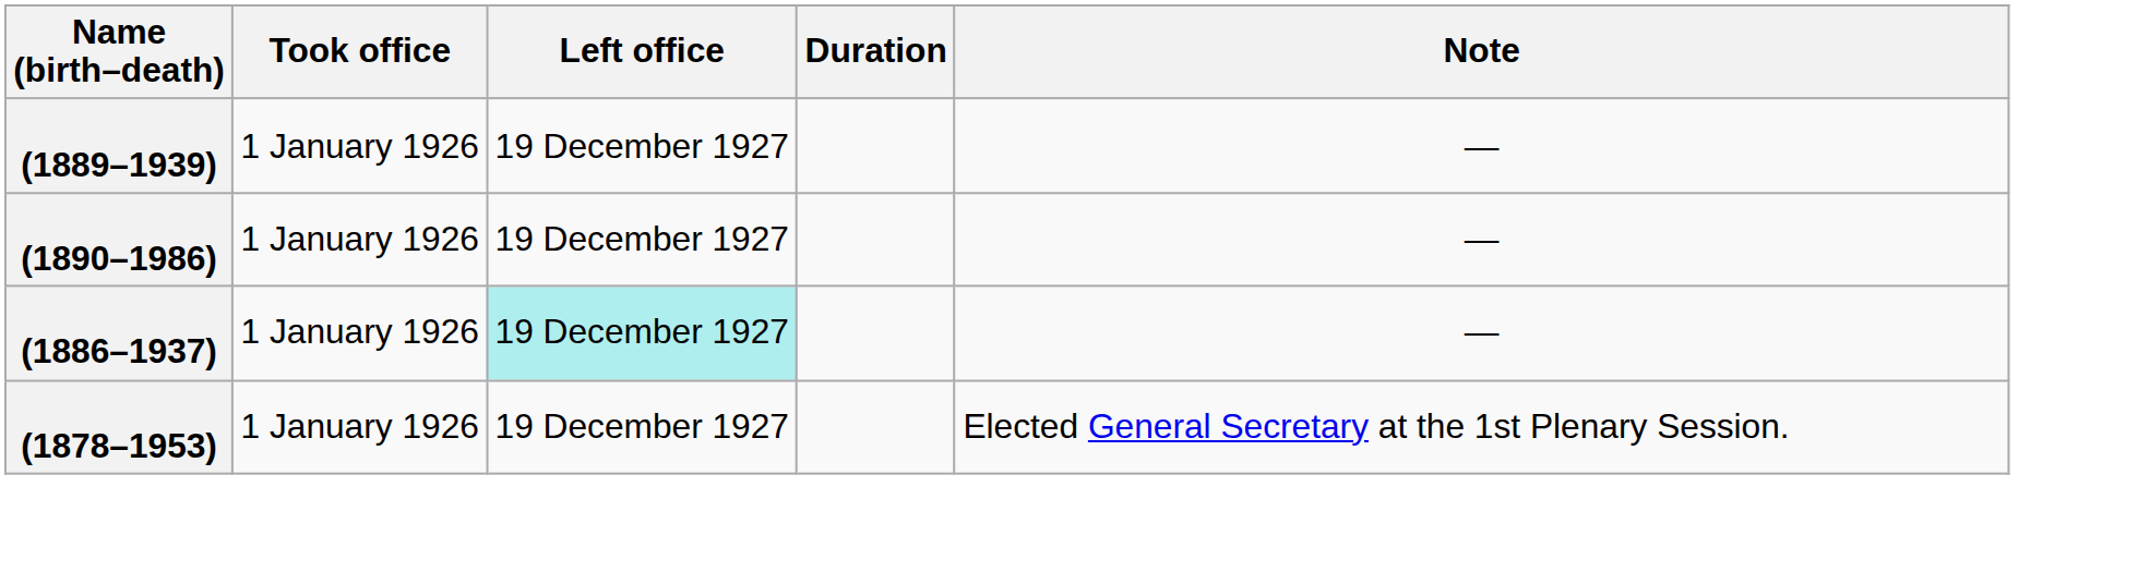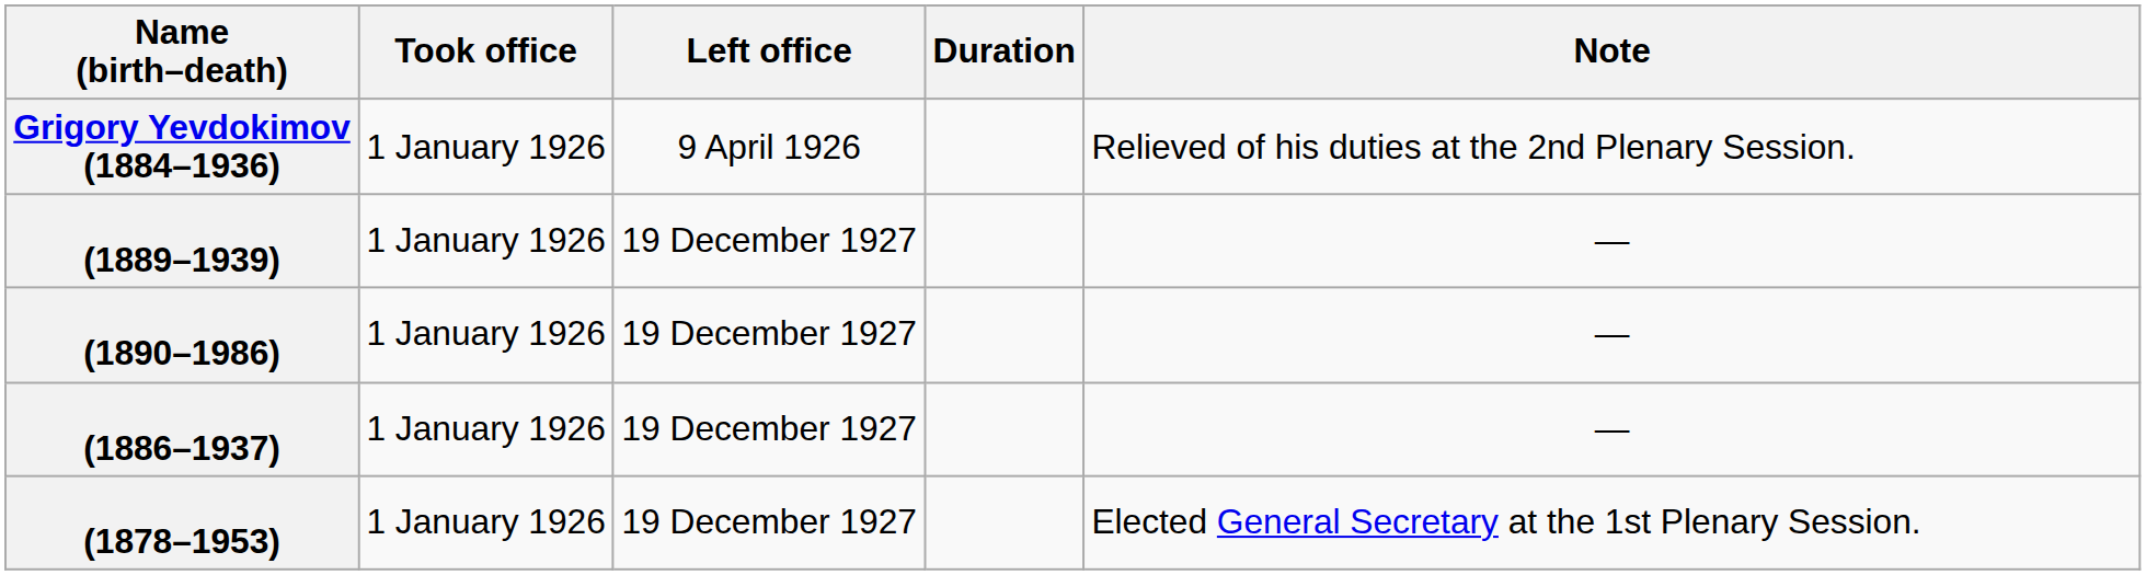+ row: Grigory Yevdokimov (1884–1936) | 1 January 1926 | 9 April 1926 | Relieved of his duties at the 2nd Plenary Session.
(1886–1937) | Left office: paleturquoise background -> no background
